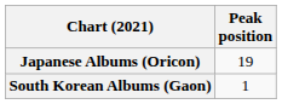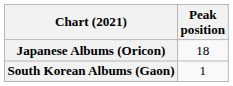Japanese Albums (Oricon) | Peak position: 19 -> 18
